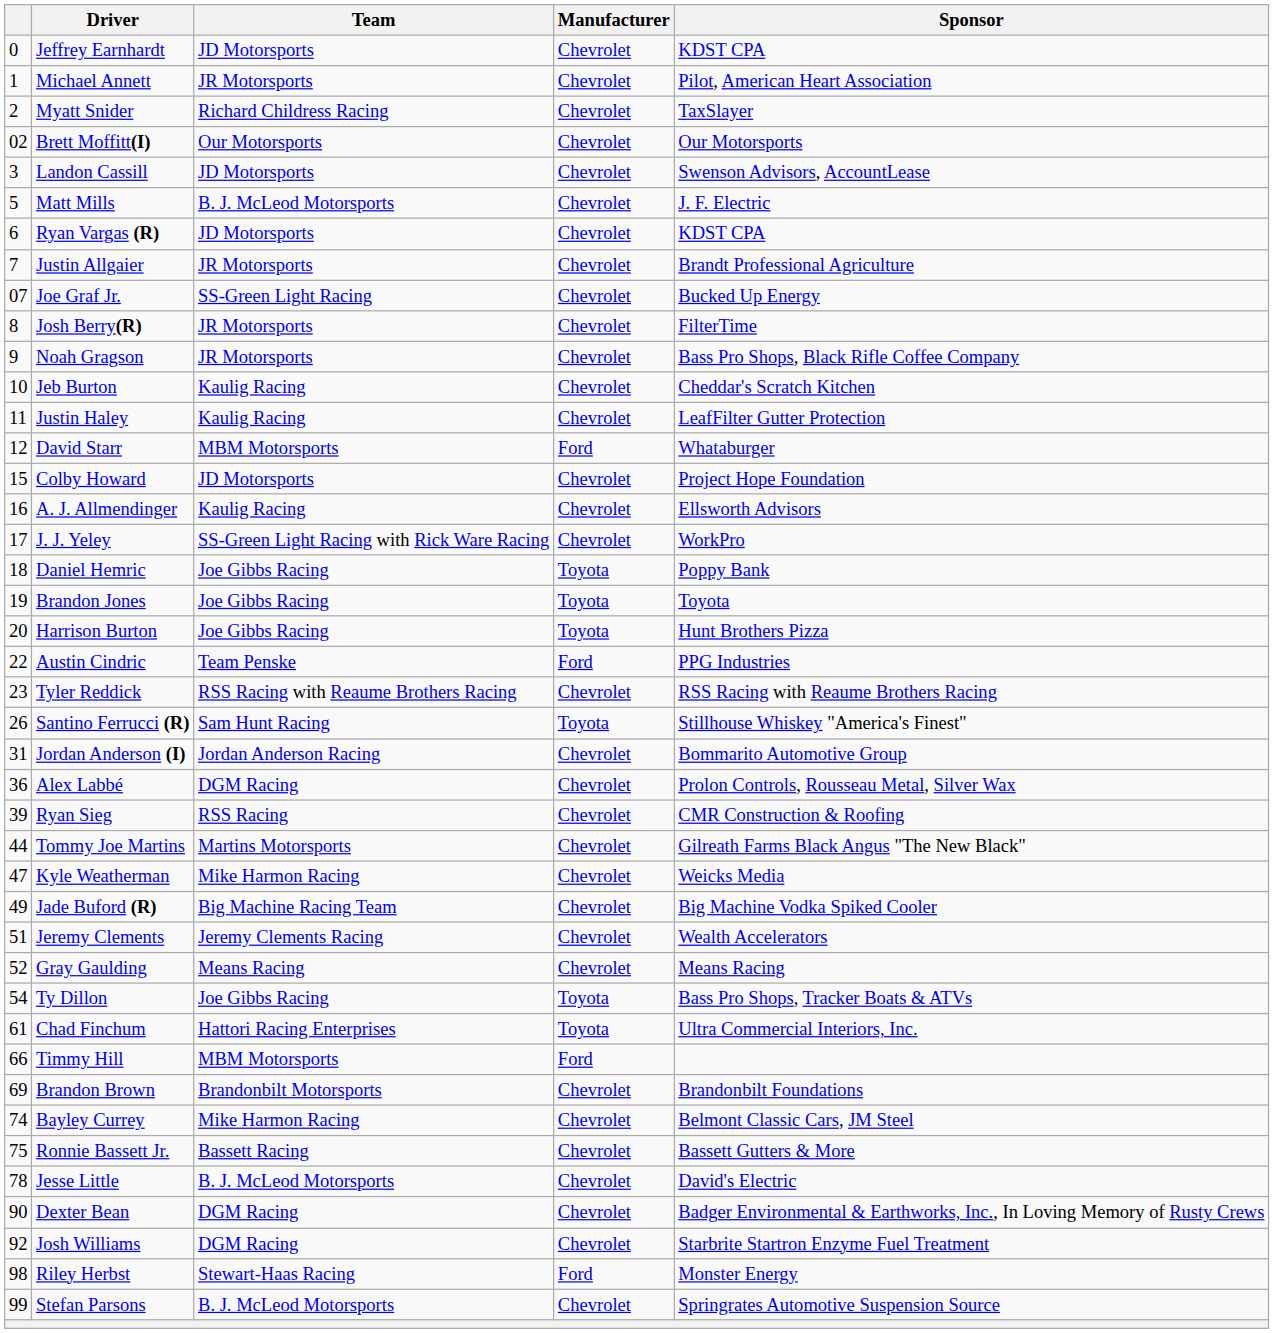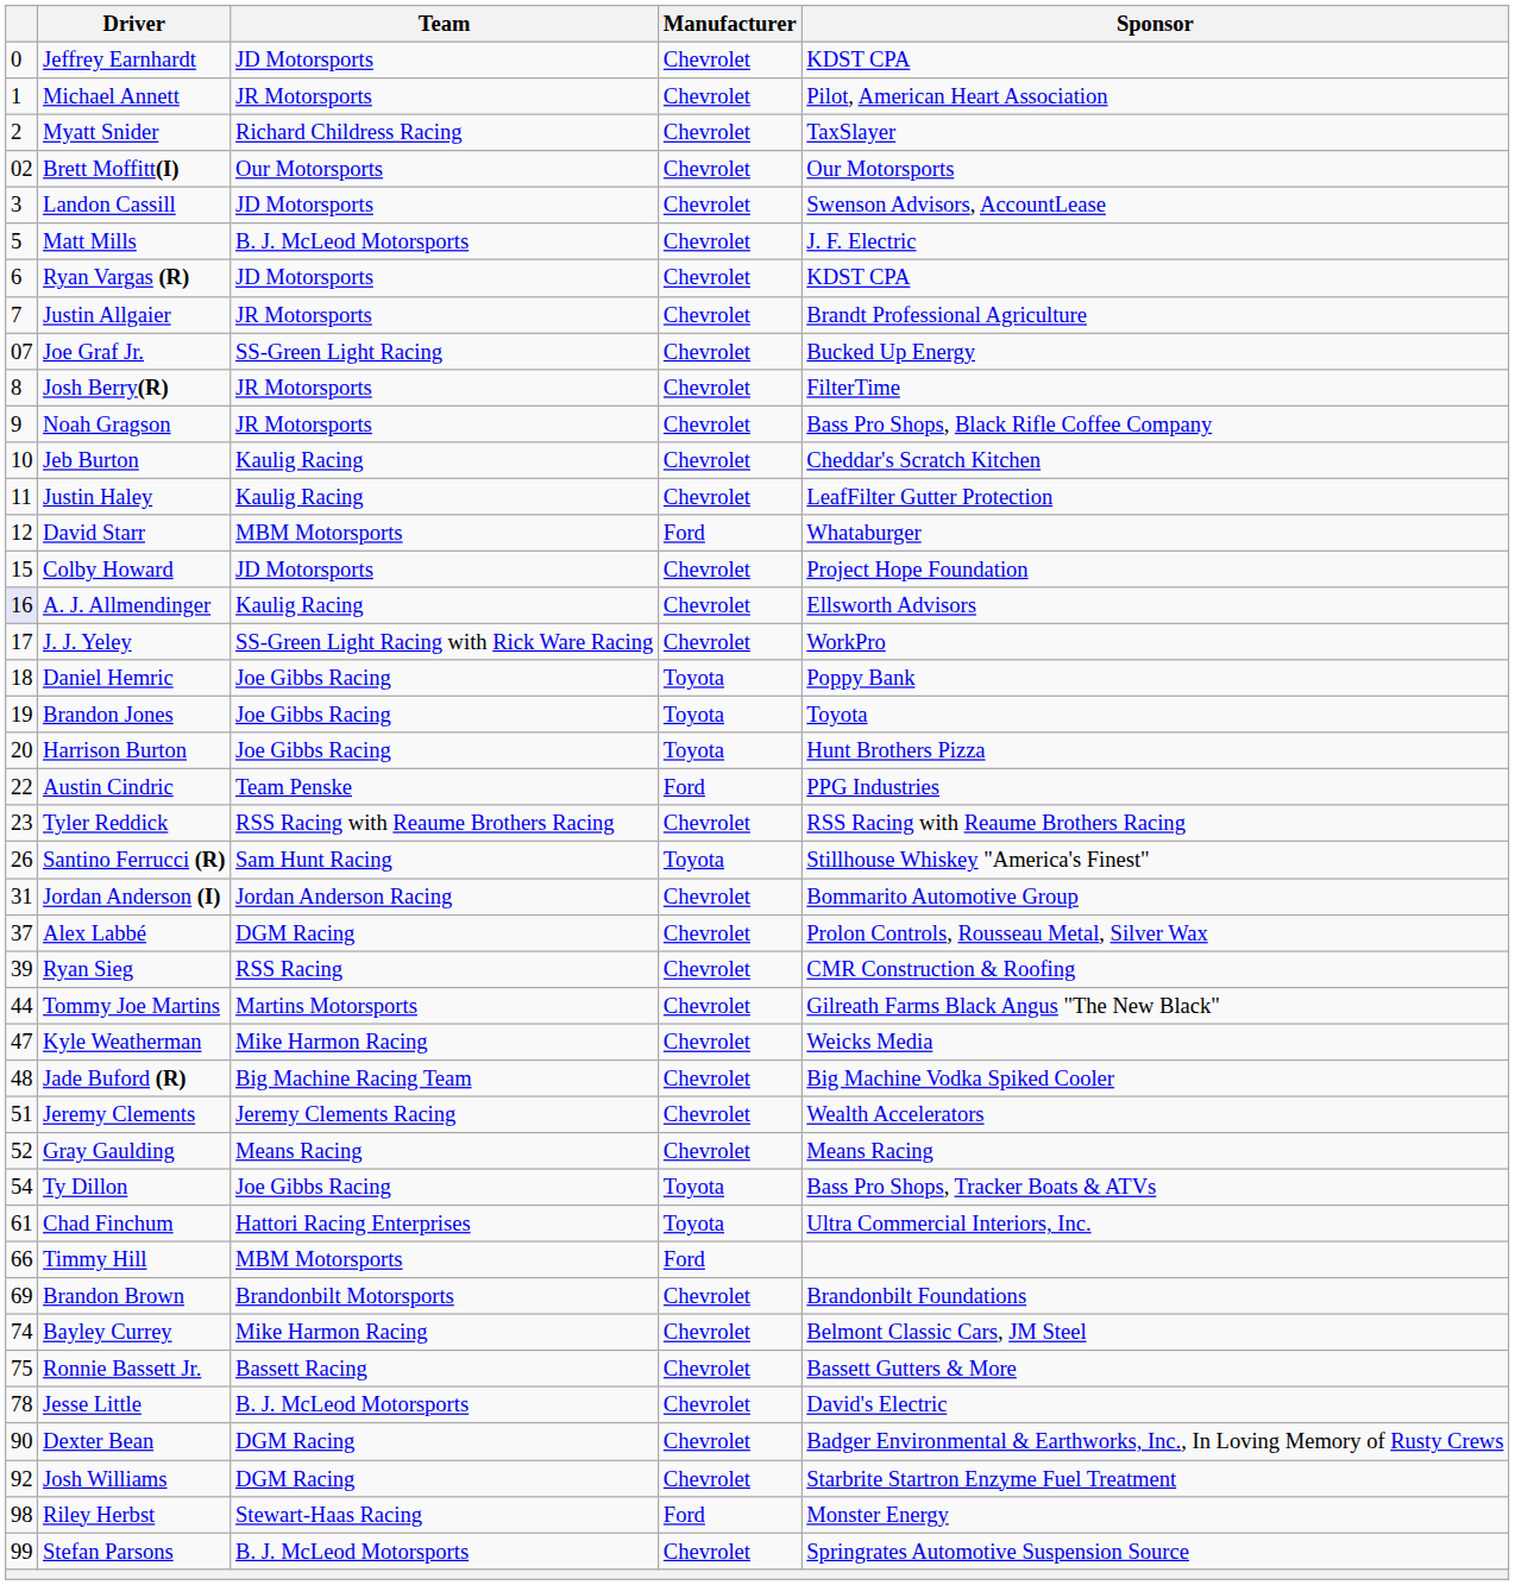A. J. Allmendinger | column 1: no background -> lavender background
Alex Labbé | column 1: 36 -> 37
Jade Buford (R) | column 1: 49 -> 48
